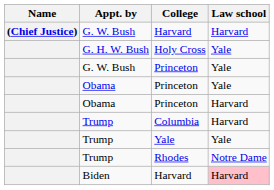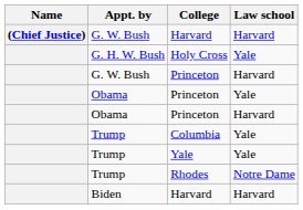G. W. Bush / Princeton | Law school: Yale -> Harvard
Columbia | Law school: Harvard -> Yale
Biden / Harvard | Law school: pink background -> no background
